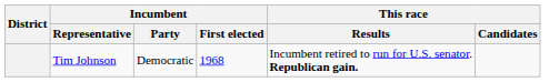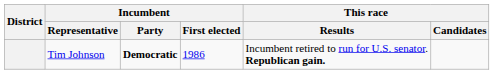Tim Johnson | Incumbent / Party: normal -> bold
Tim Johnson | Incumbent / First elected: 1968 -> 1986
